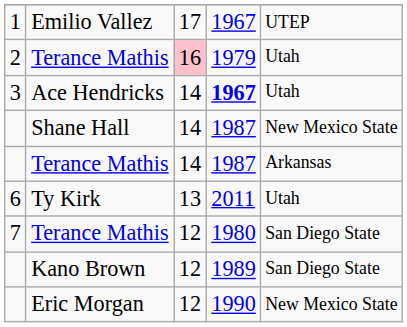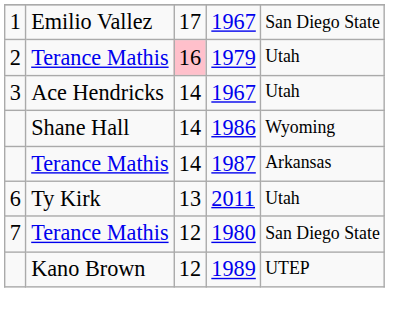Emilio Vallez | column 5: UTEP -> San Diego State
Ace Hendricks | column 4: bold -> normal
Shane Hall | column 4: 1987 -> 1986
Shane Hall | column 5: New Mexico State -> Wyoming
Kano Brown | column 5: San Diego State -> UTEP
- row: Eric Morgan | 12 | 1990 | New Mexico State
